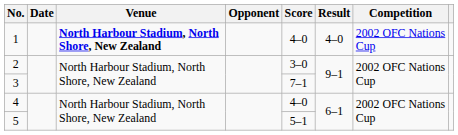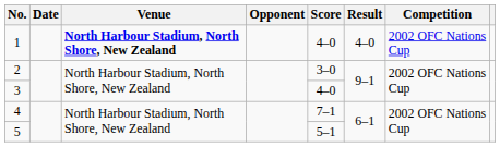3 | Score: 7–1 -> 4–0
4 | Score: 4–0 -> 7–1
